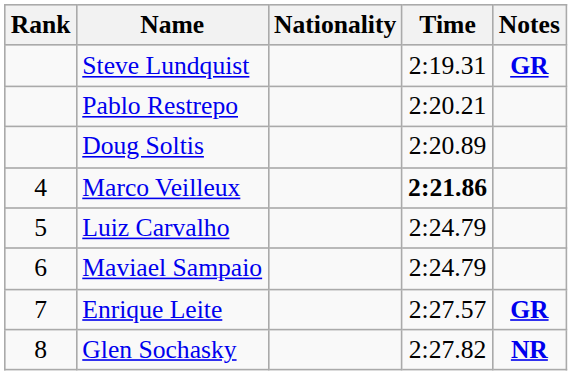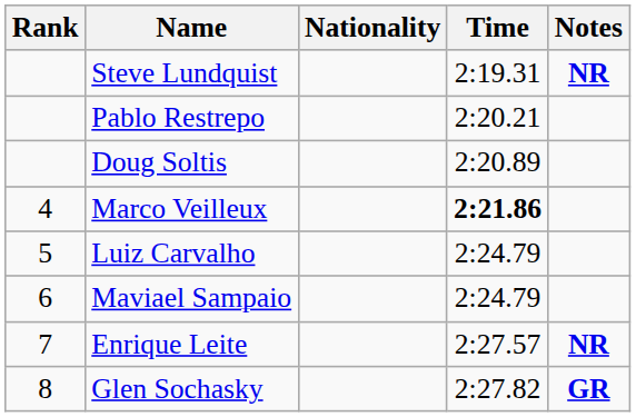Steve Lundquist | Notes: GR -> NR
Enrique Leite | Notes: GR -> NR
Glen Sochasky | Notes: NR -> GR
